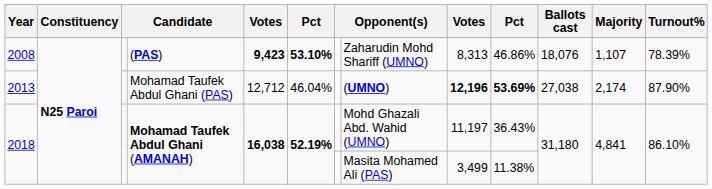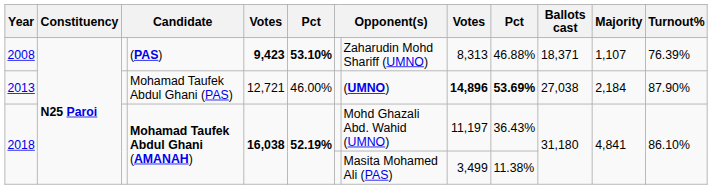2008 | column 10: 46.86% -> 46.88%
2008 | Ballots cast: 18,076 -> 18,371
2008 | Turnout%: 78.39% -> 76.39%
2013 | column 5: 12,712 -> 12,721
2013 | column 6: 46.04% -> 46.00%
2013 | column 9: 12,196 -> 14,896
2013 | Majority: 2,174 -> 2,184
